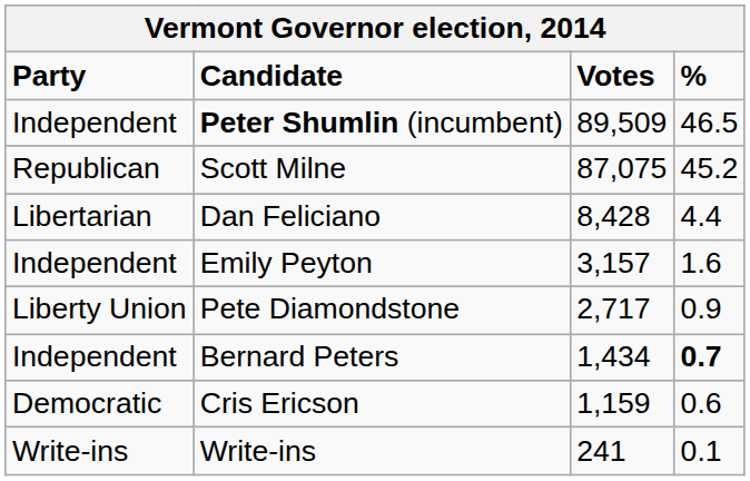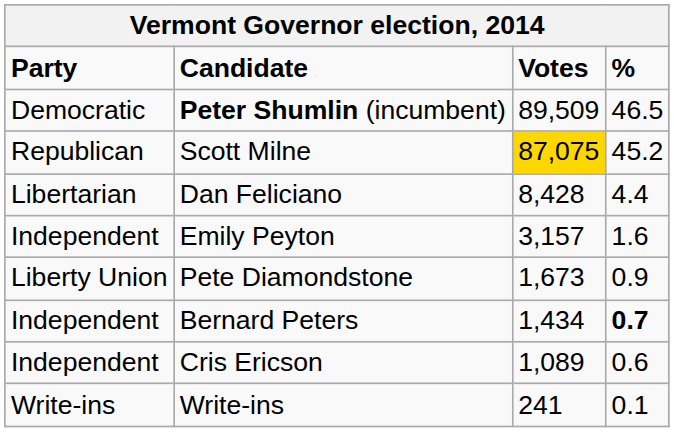Peter Shumlin (incumbent) | Party: Independent -> Democratic
Scott Milne | Votes: no background -> gold background
Pete Diamondstone | Votes: 2,717 -> 1,673
Cris Ericson | Party: Democratic -> Independent
Cris Ericson | Votes: 1,159 -> 1,089
